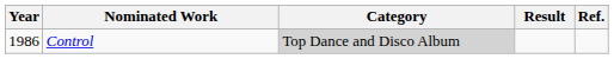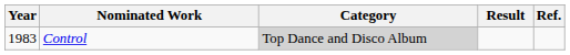Control | Year: 1986 -> 1983
